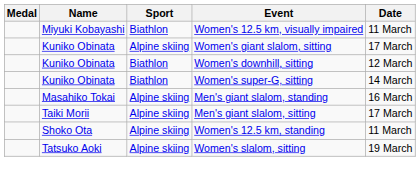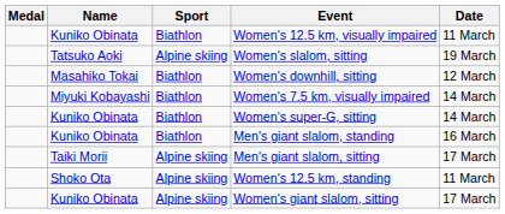Women's 12.5 km, visually impaired | Name: Miyuki Kobayashi -> Kuniko Obinata
rows swapped: Women's giant slalom, sitting <-> Women's slalom, sitting
Women's downhill, sitting | Name: Kuniko Obinata -> Masahiko Tokai
+ row: Miyuki Kobayashi | Biathlon | Women's 7.5 km, visually impaired | 14 March
Men's giant slalom, standing | Name: Masahiko Tokai -> Kuniko Obinata
Men's giant slalom, standing | Sport: Alpine skiing -> Biathlon
